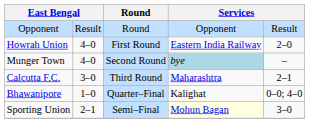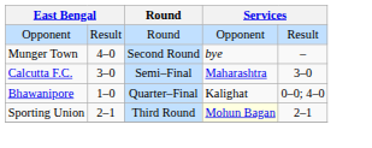- row: Howrah Union | 4–0 | First Round | Eastern India Railway | 2–0
Munger Town | column 4: lightblue background -> no background
Calcutta F.C. | Round: Third Round -> Semi–Final
Calcutta F.C. | column 5: 2–1 -> 3–0
Sporting Union | Round: Semi–Final -> Third Round
Sporting Union | column 5: 3–0 -> 2–1
